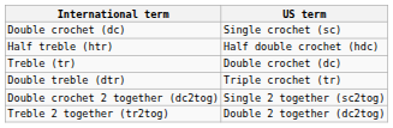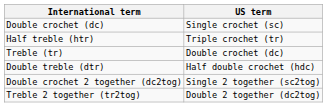Half treble (htr) | US term: Half double crochet (hdc) -> Triple crochet (tr)
Double treble (dtr) | US term: Triple crochet (tr) -> Half double crochet (hdc)
